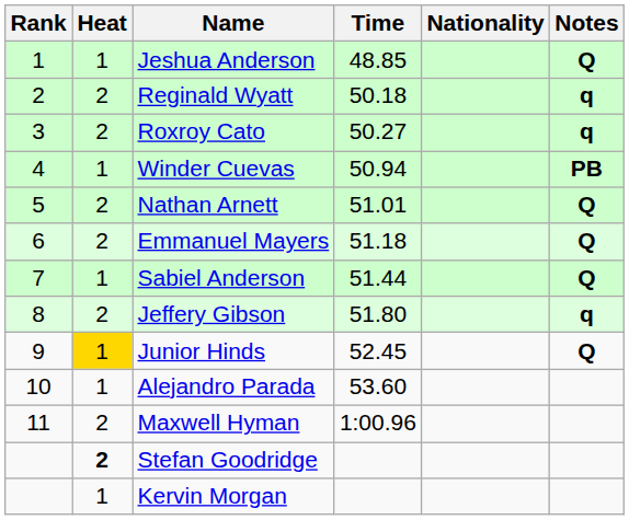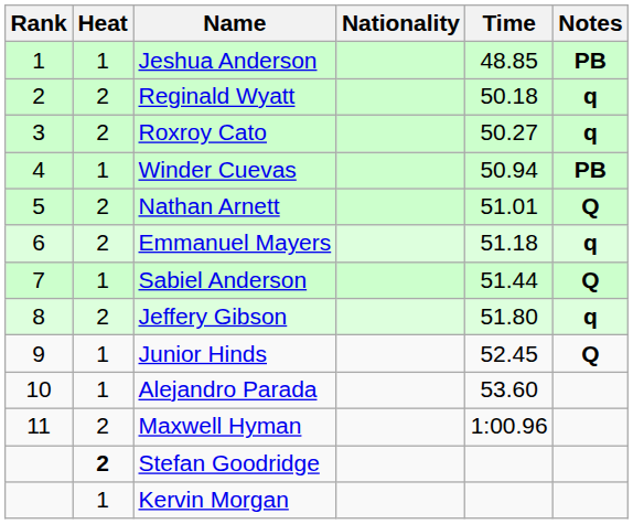columns swapped: Nationality <-> Time
Jeshua Anderson | Notes: Q -> PB
Emmanuel Mayers | Notes: Q -> q
Junior Hinds | Heat: gold background -> no background
